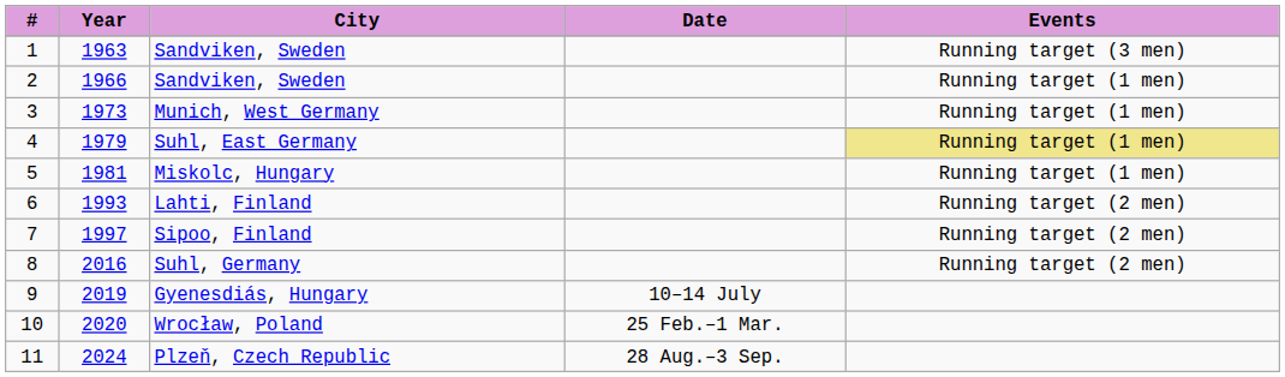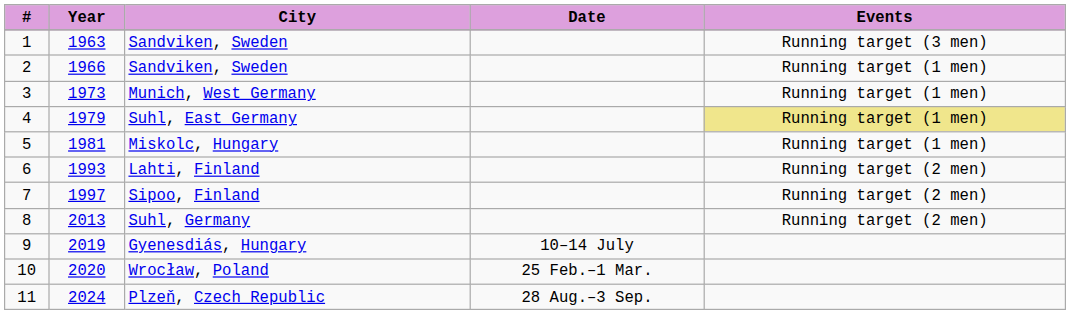Suhl, Germany | Year: 2016 -> 2013
